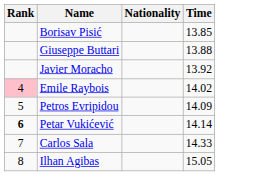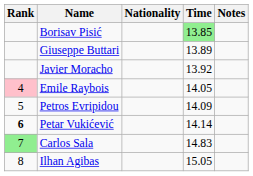+ column: Notes
Borisav Pisić | Time: no background -> lightgreen background
Giuseppe Buttari | Time: 13.88 -> 13.89
Emile Raybois | Time: 14.02 -> 14.05
Carlos Sala | Rank: no background -> lightgreen background
Carlos Sala | Time: 14.33 -> 14.83
